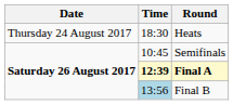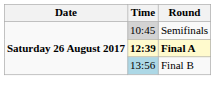- row: Thursday 24 August 2017 | 18:30 | Heats
Semifinals | Time: no background -> lightgrey background
